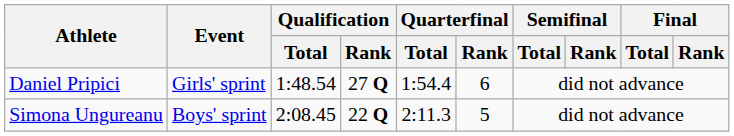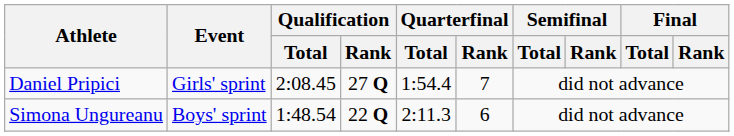Daniel Pripici | Qualification / Total: 1:48.54 -> 2:08.45
Daniel Pripici | Quarterfinal / Rank: 6 -> 7
Simona Ungureanu | Qualification / Total: 2:08.45 -> 1:48.54
Simona Ungureanu | Quarterfinal / Rank: 5 -> 6
